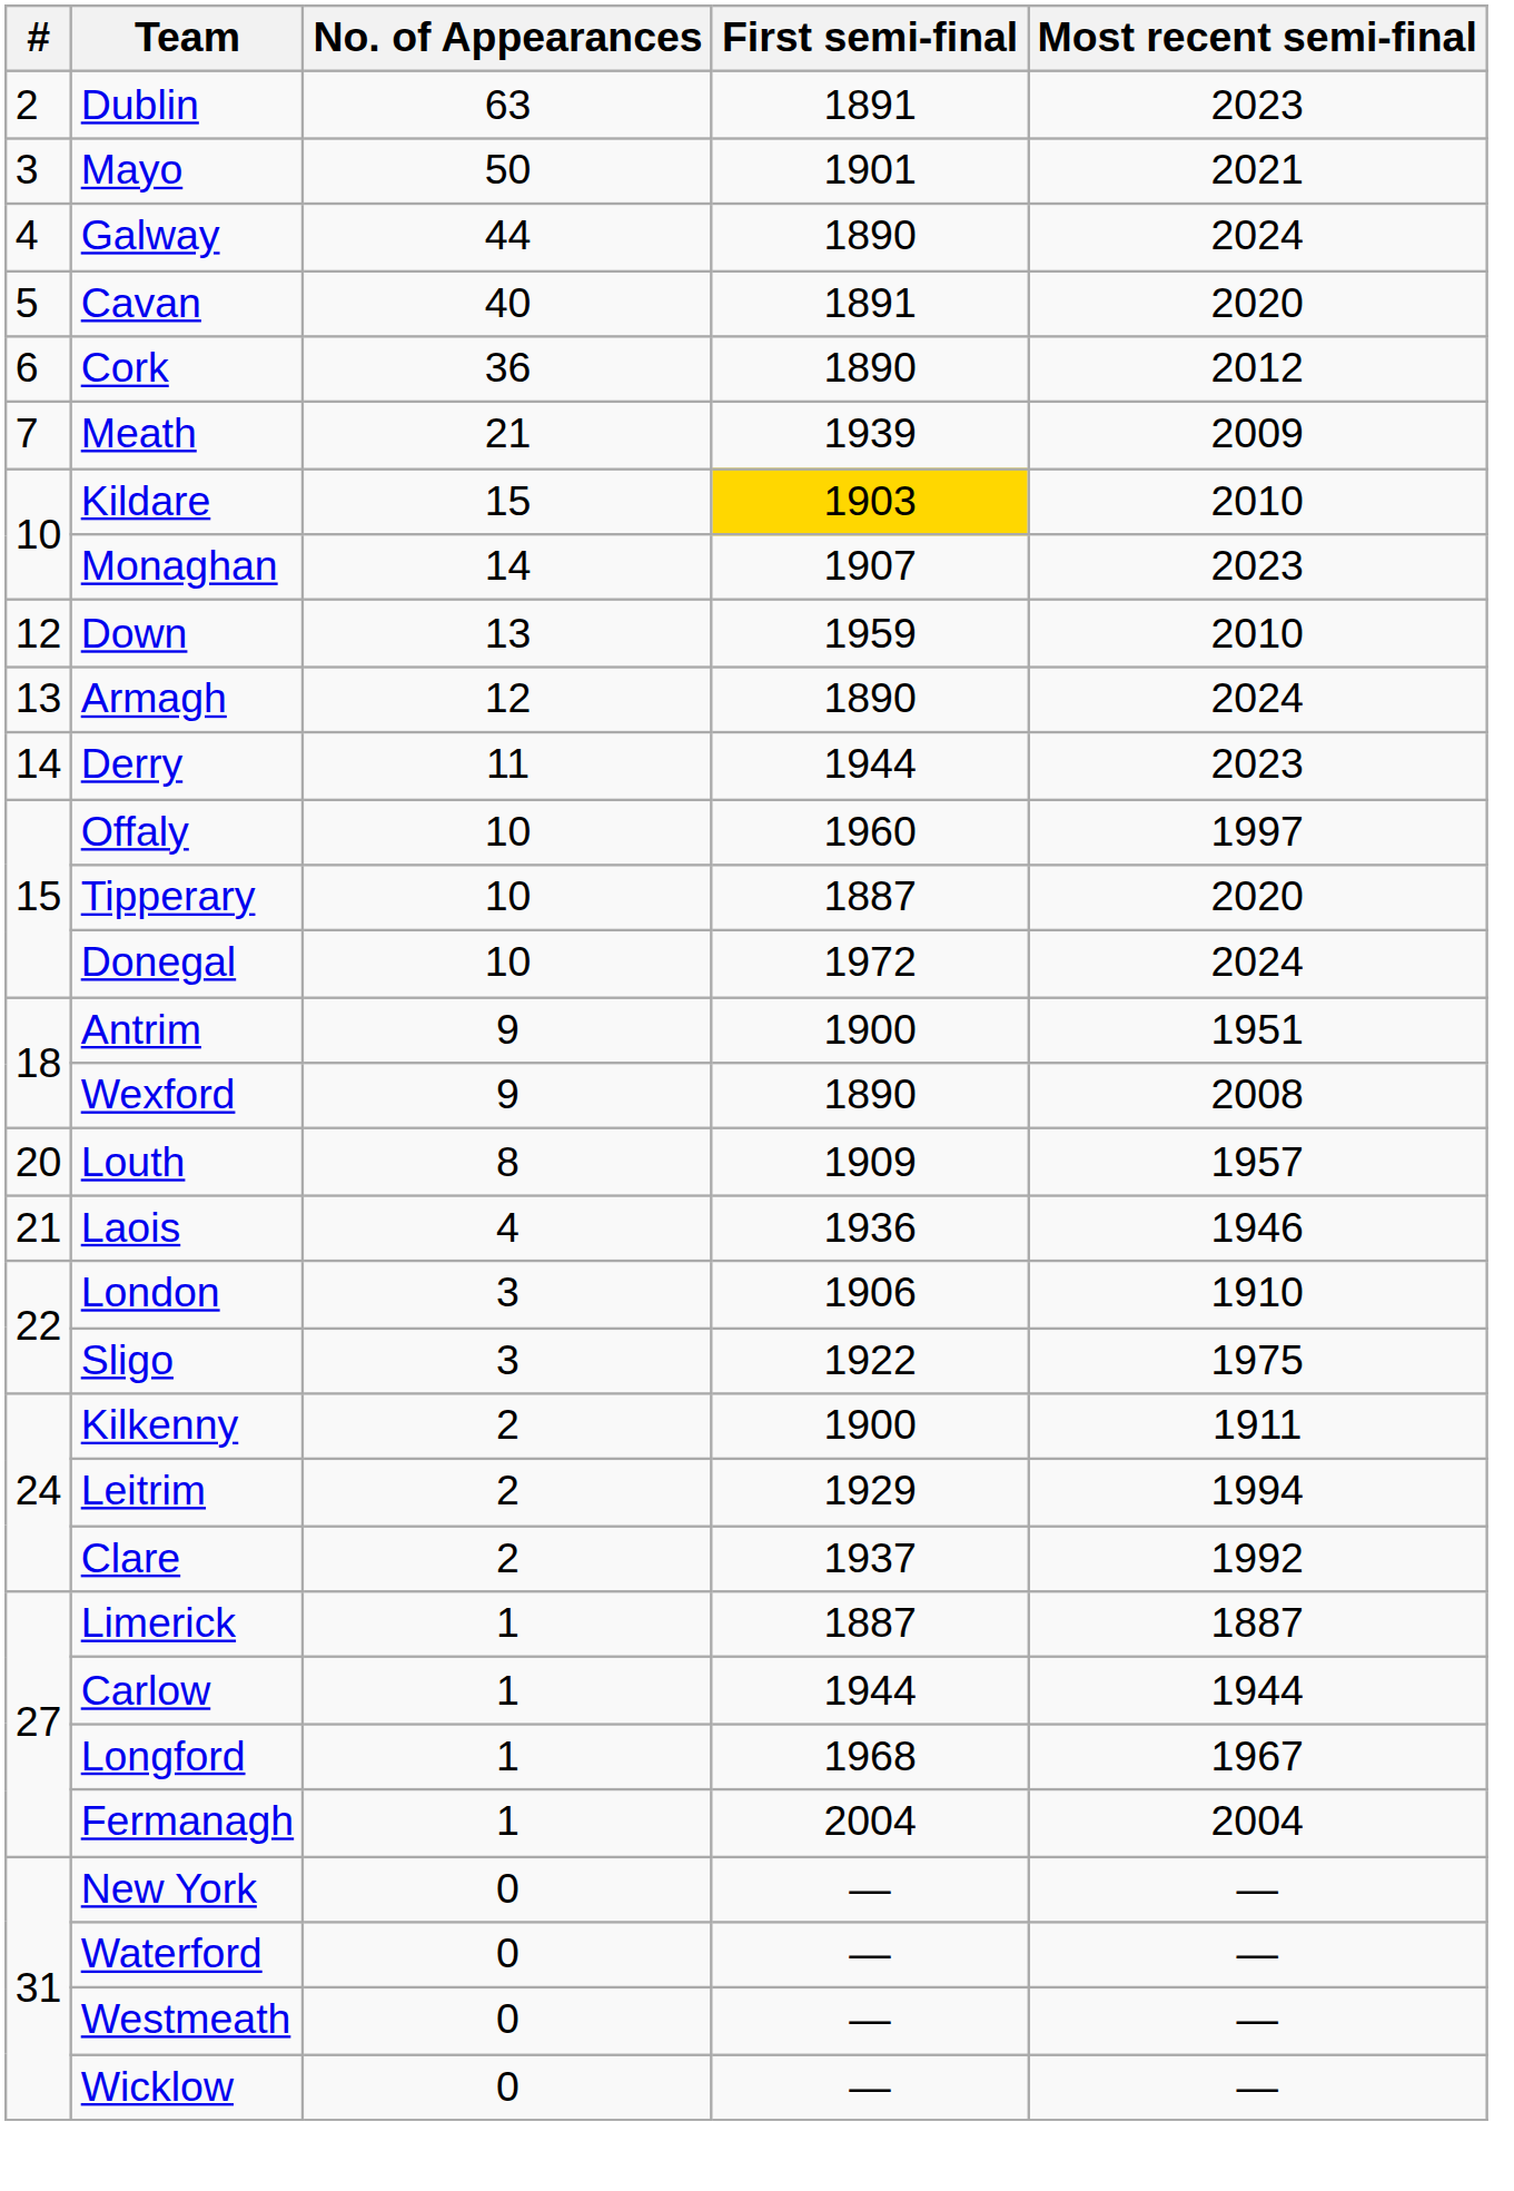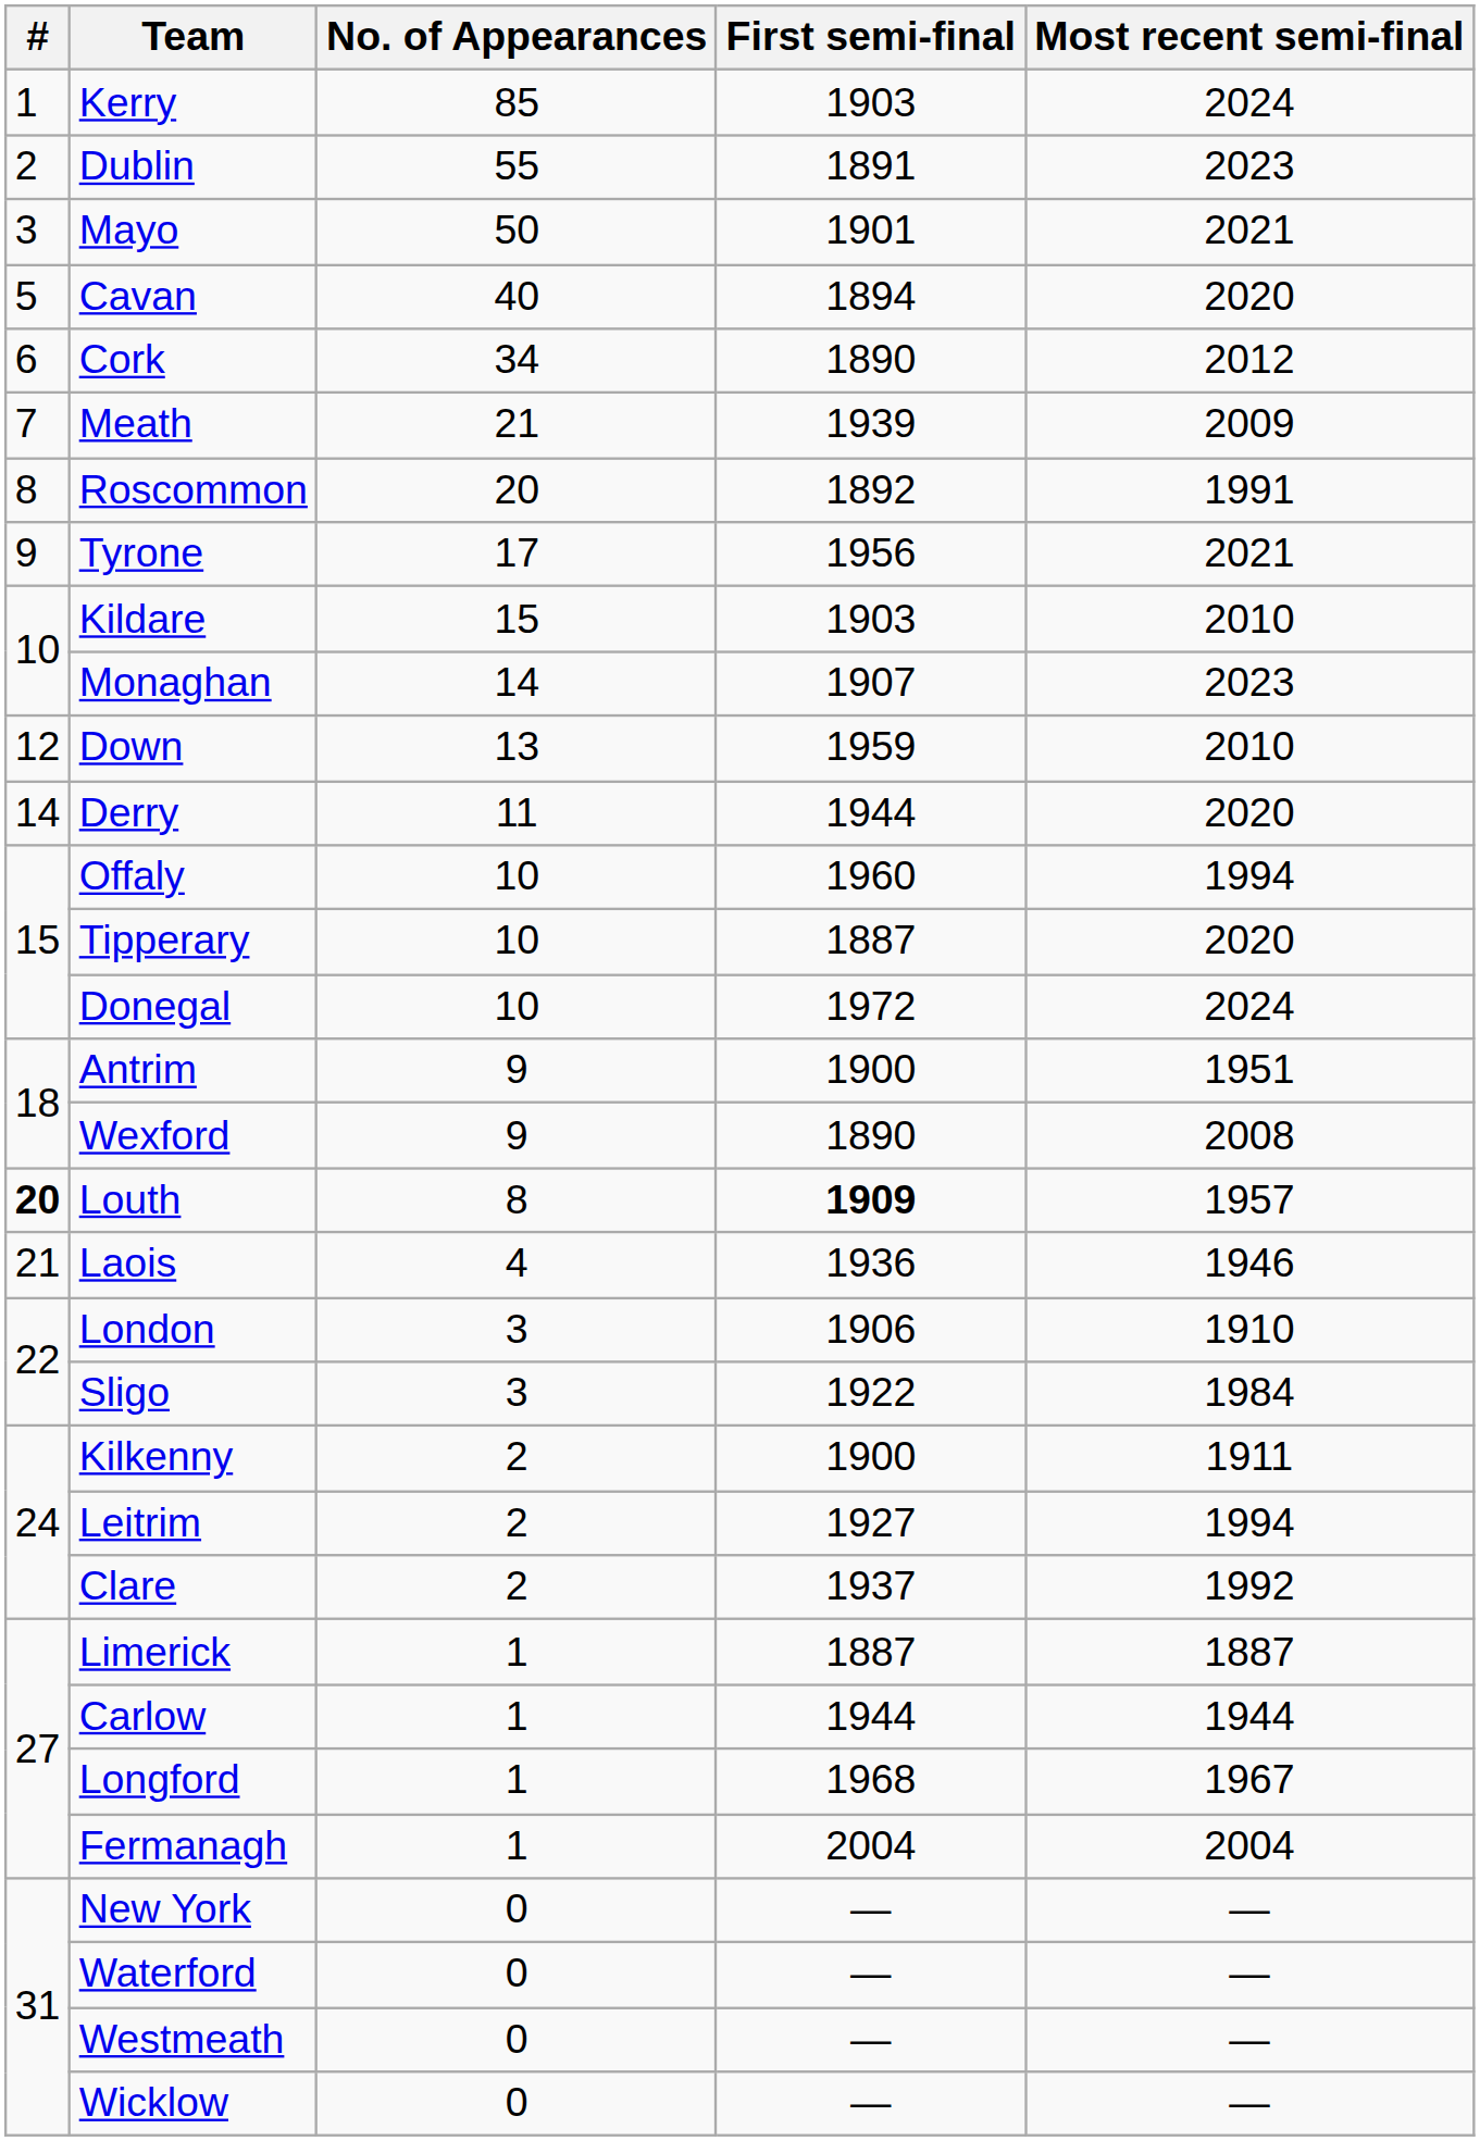+ row: 1 | Kerry | 85 | 1903 | 2024
Dublin | No. of Appearances: 63 -> 55
- row: 4 | Galway | 44 | 1890 | 2024
Cavan | First semi-final: 1891 -> 1894
Cork | No. of Appearances: 36 -> 34
+ row: 8 | Roscommon | 20 | 1892 | 1991
+ row: 9 | Tyrone | 17 | 1956 | 2021
Kildare | First semi-final: gold background -> no background
- row: 13 | Armagh | 12 | 1890 | 2024
Derry | Most recent semi-final: 2023 -> 2020
Offaly | Most recent semi-final: 1997 -> 1994
Louth | #: normal -> bold
Louth | First semi-final: normal -> bold
Sligo | Most recent semi-final: 1975 -> 1984
Leitrim | First semi-final: 1929 -> 1927
